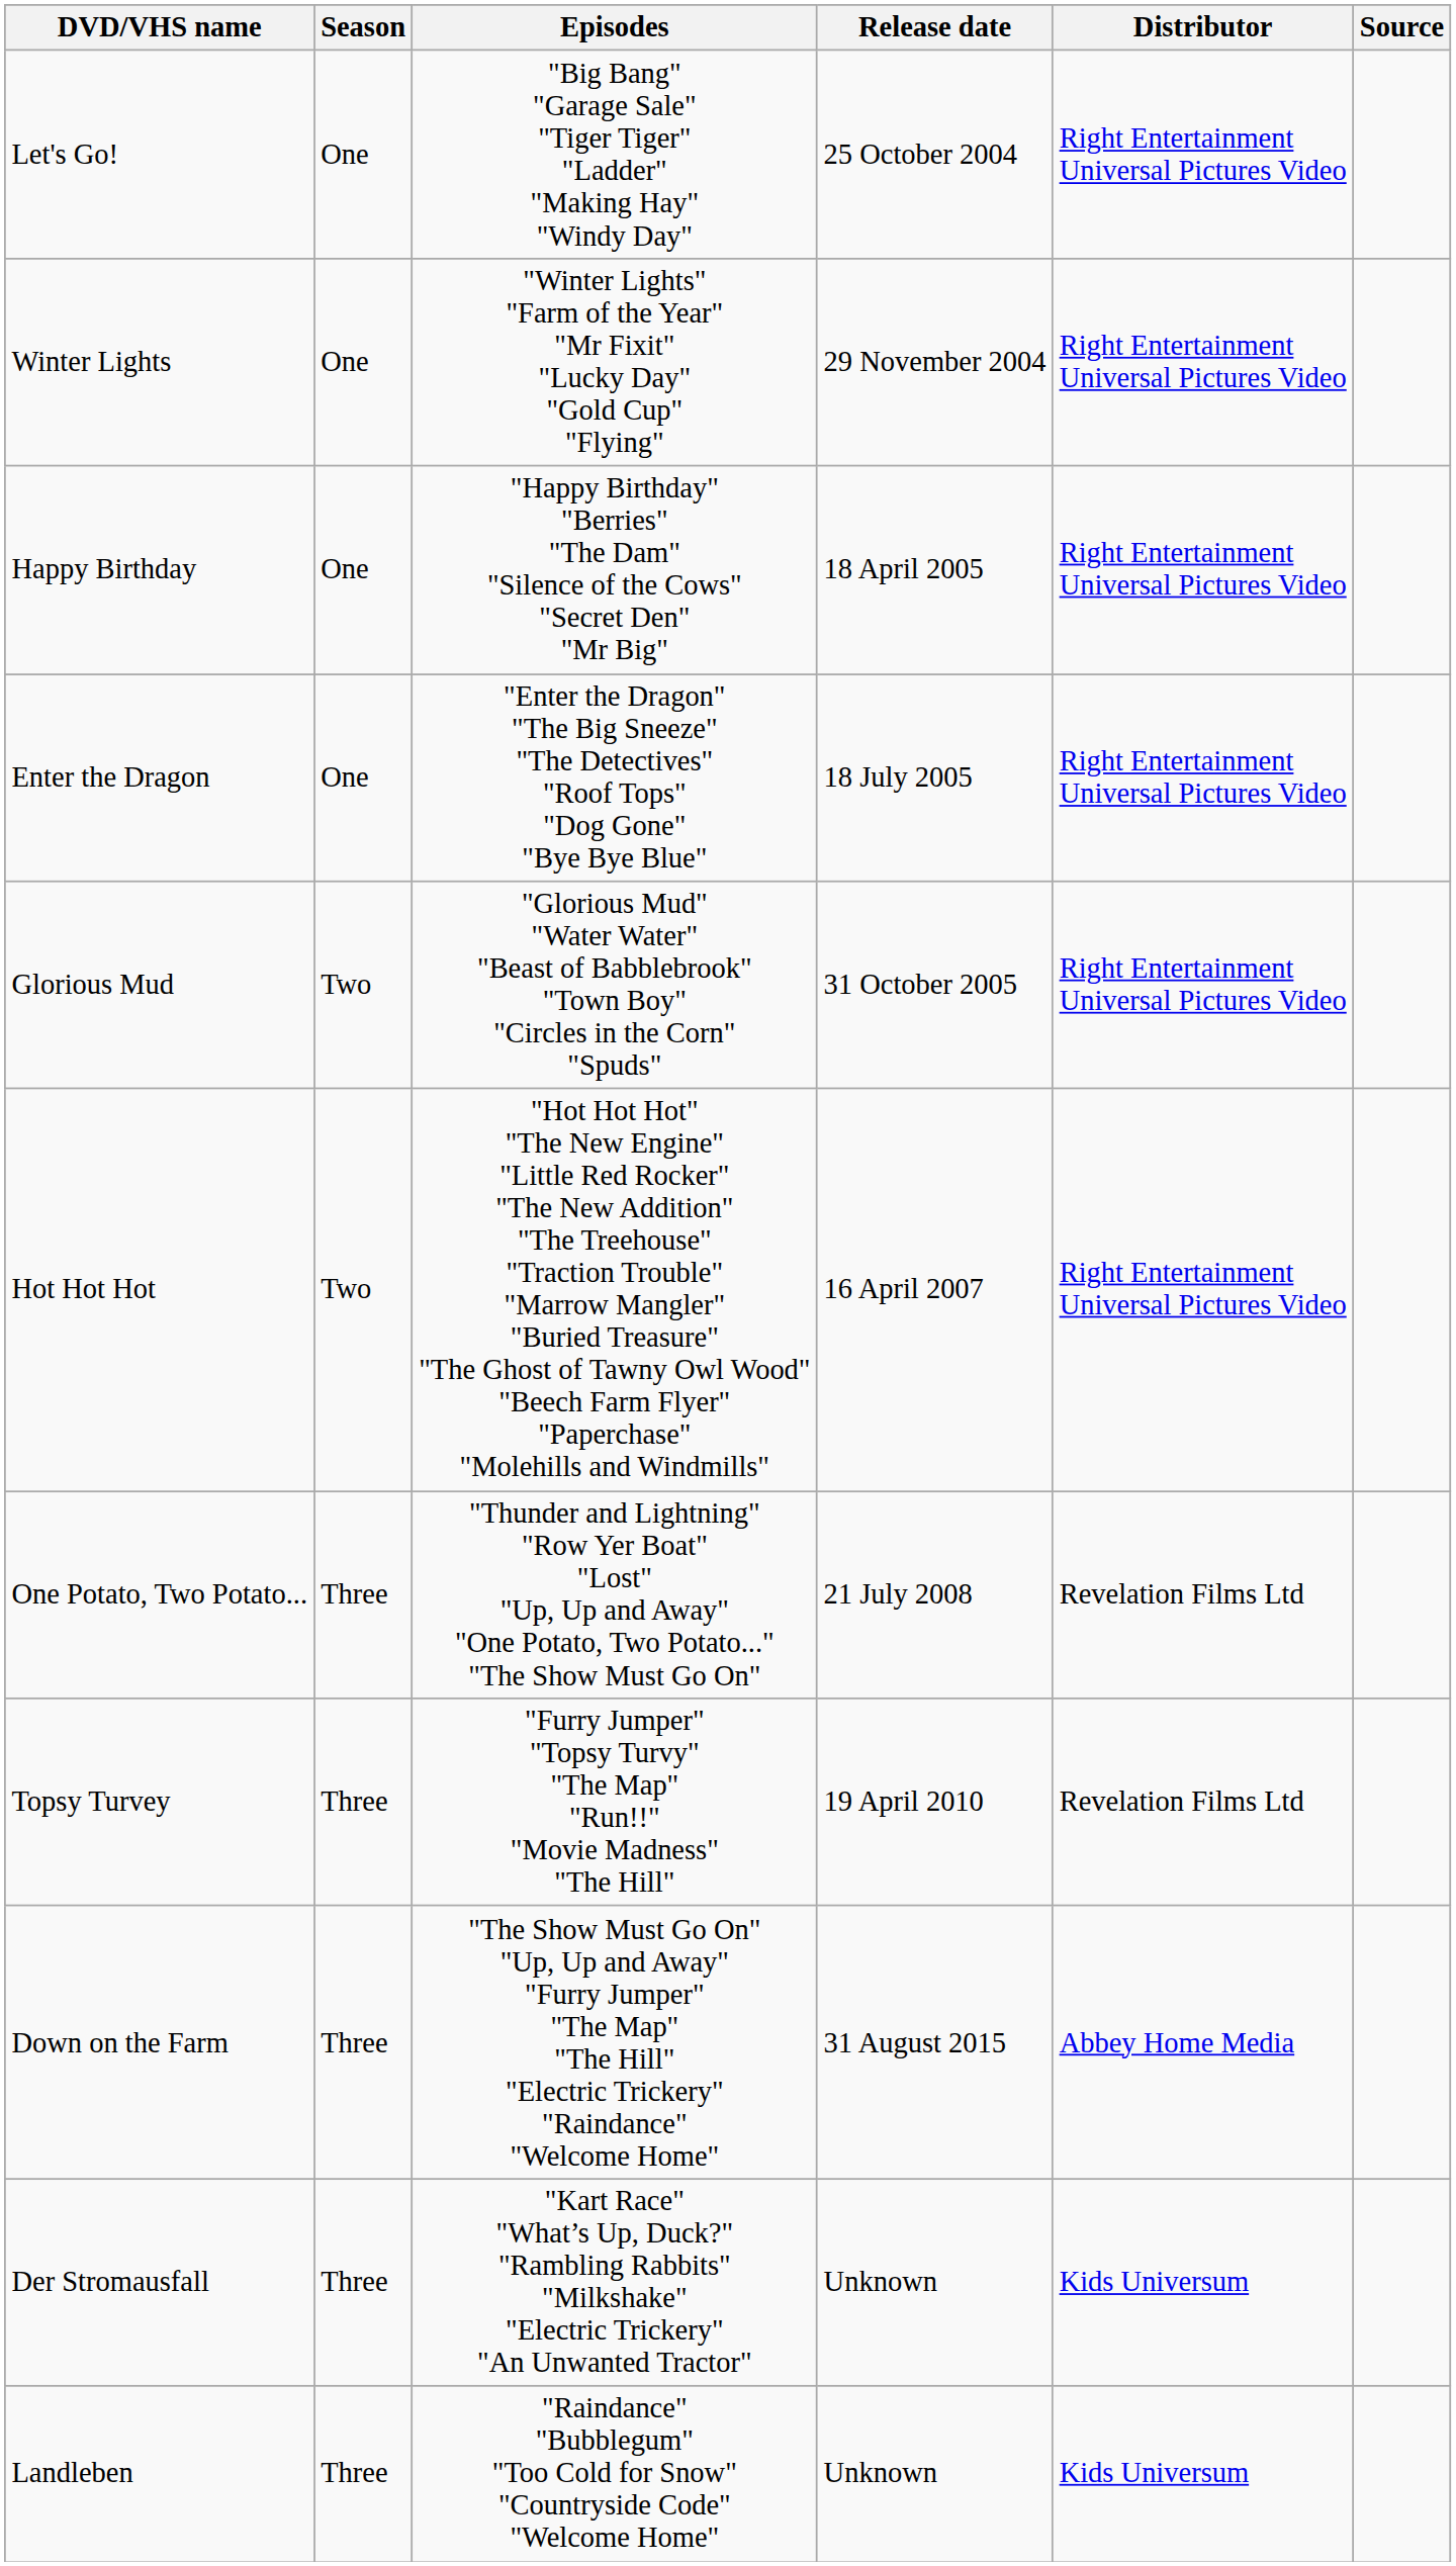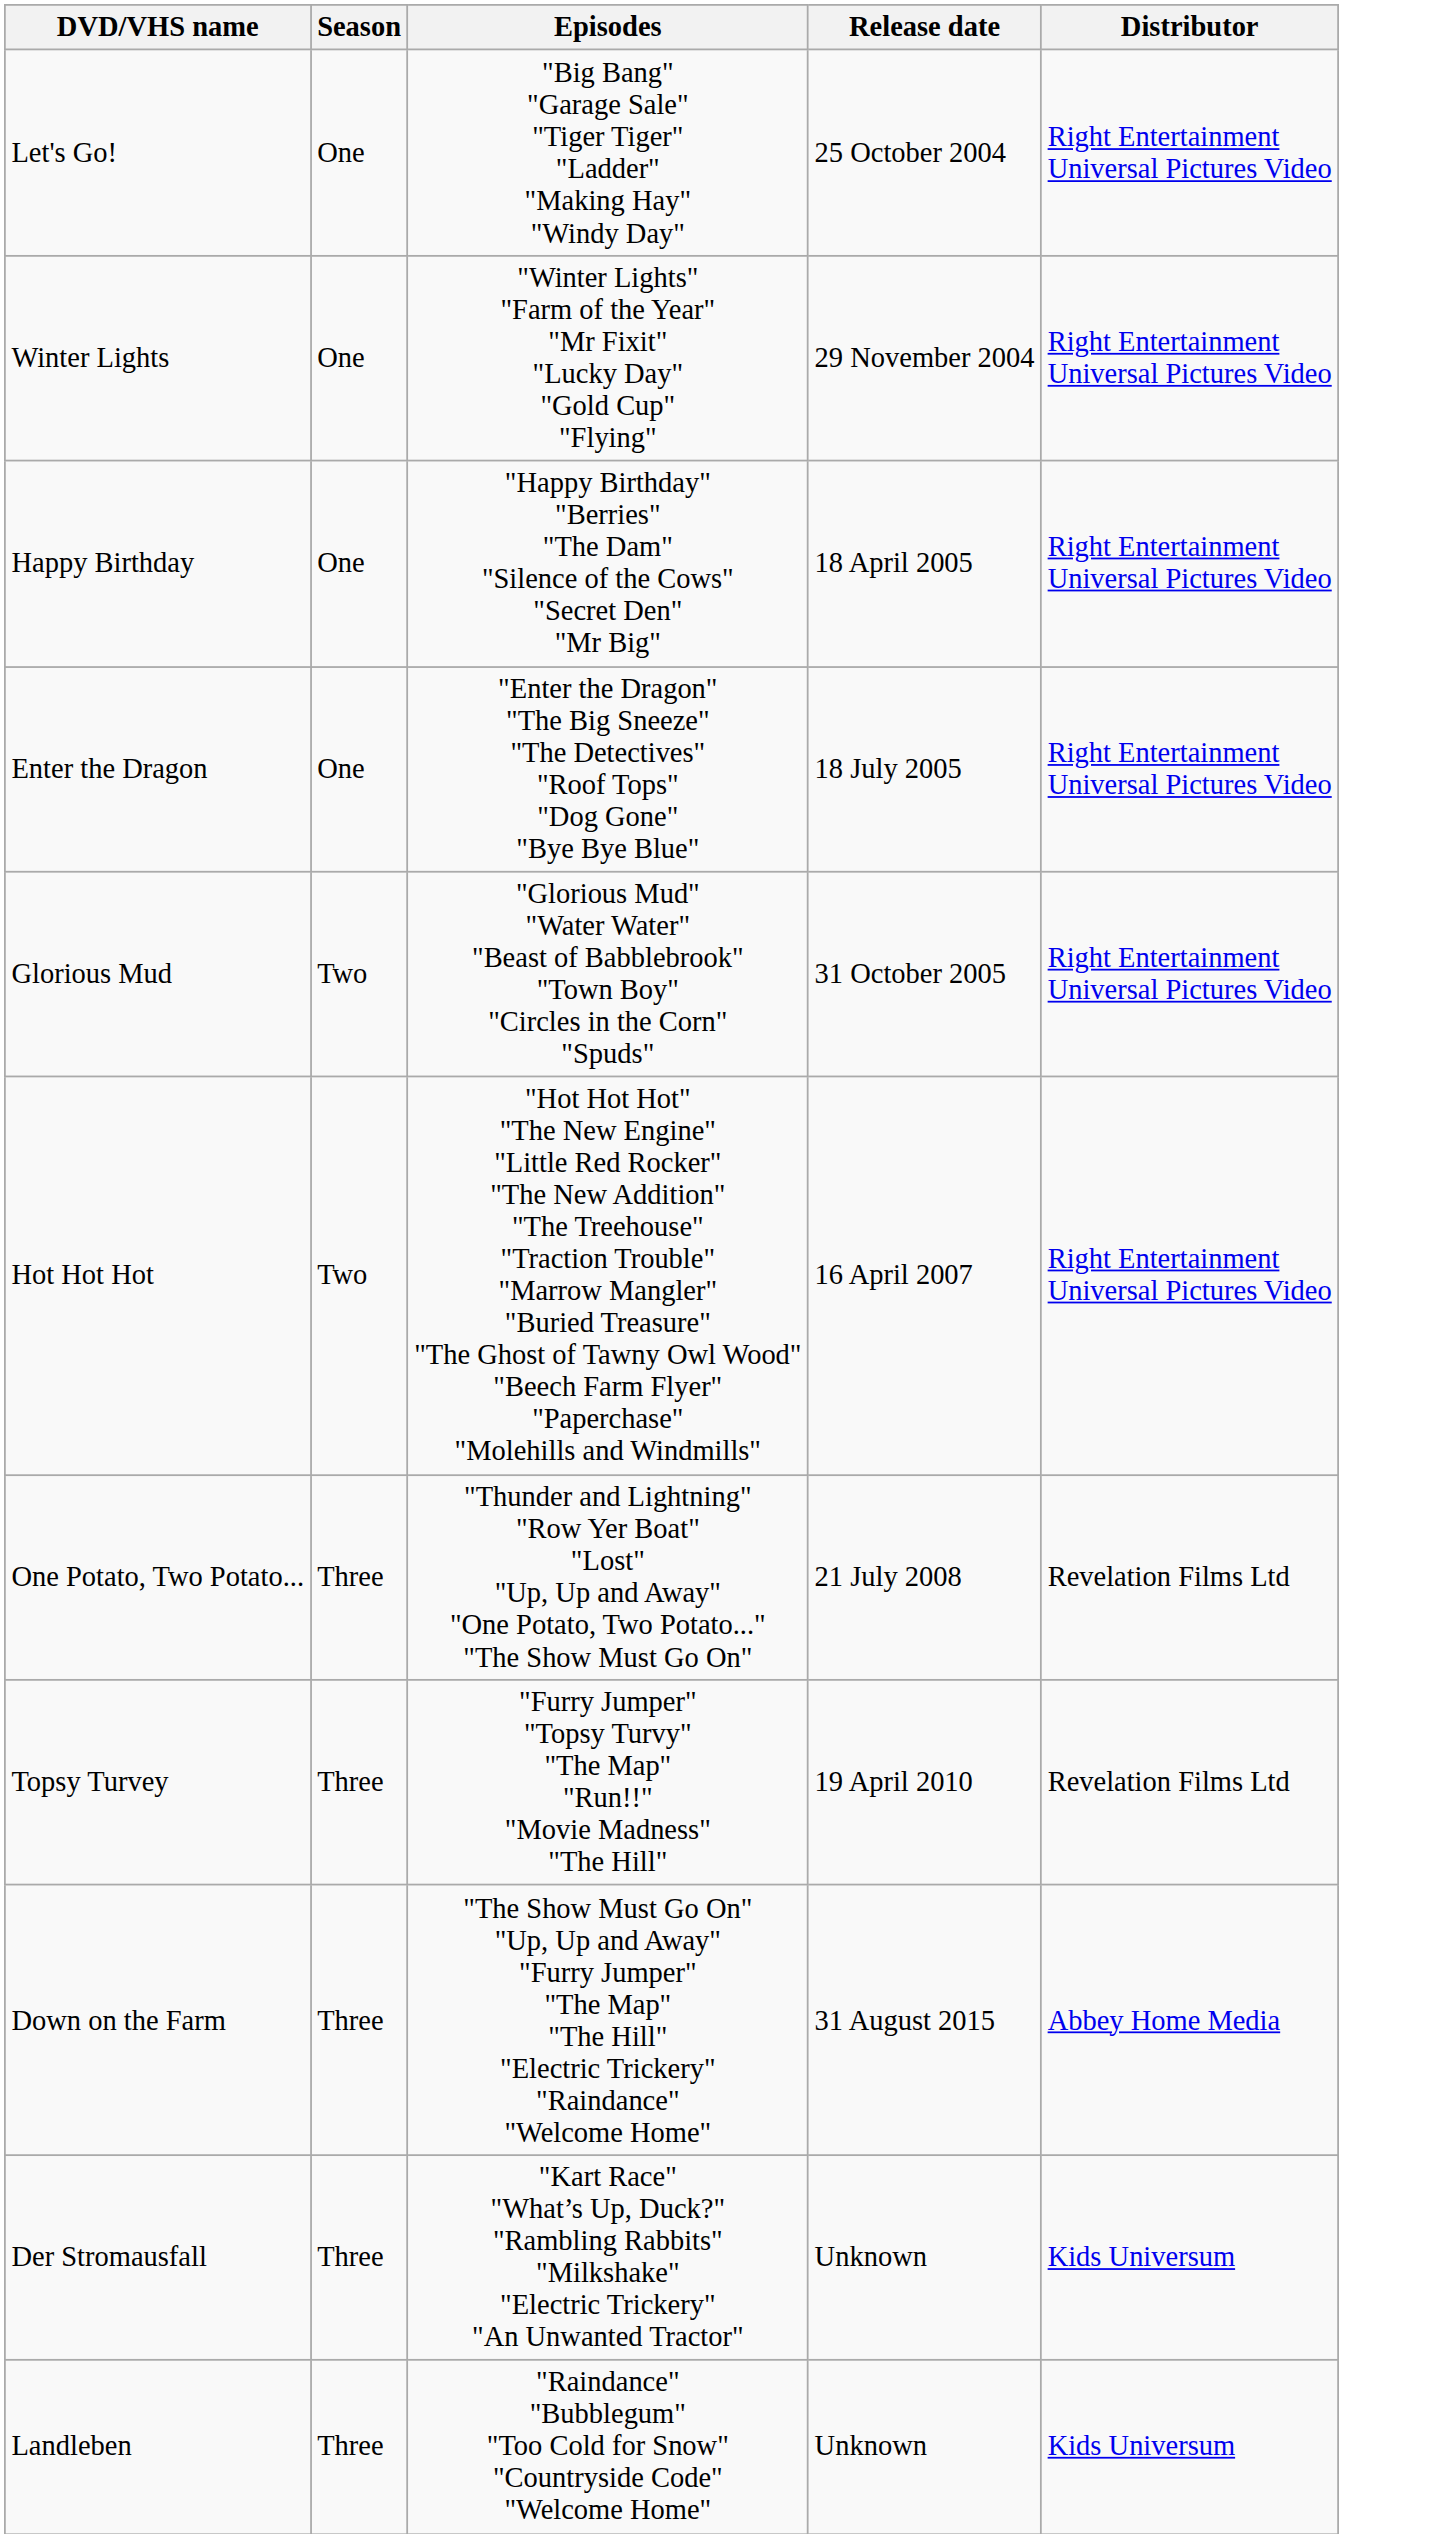- column: Source
